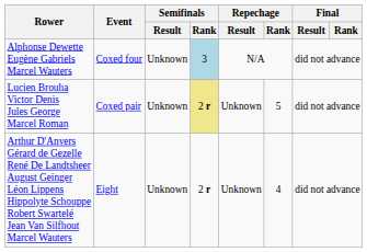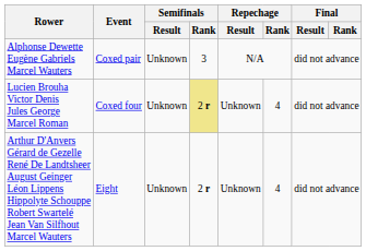Alphonse Dewette Eugène Gabriels Marcel Wauters | Event: Coxed four -> Coxed pair
Alphonse Dewette Eugène Gabriels Marcel Wauters | Semifinals / Rank: lightblue background -> no background
Lucien Brouha Victor Denis Jules George Marcel Roman | Event: Coxed pair -> Coxed four
Lucien Brouha Victor Denis Jules George Marcel Roman | Repechage / Rank: 5 -> 4
